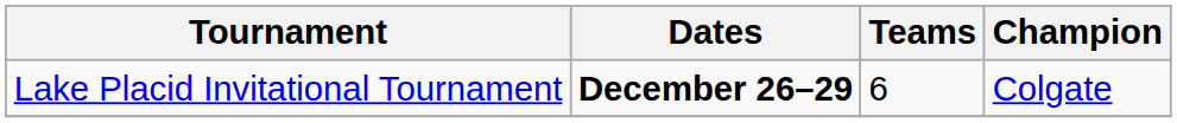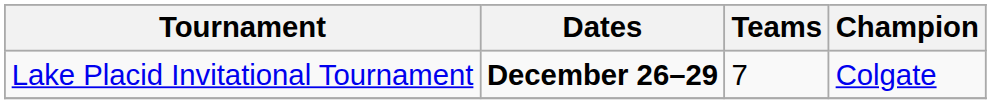Lake Placid Invitational Tournament | Teams: 6 -> 7
